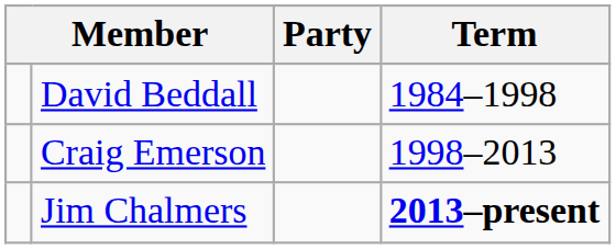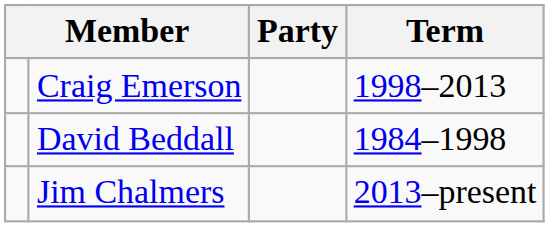rows swapped: David Beddall <-> Craig Emerson
Jim Chalmers | Term: bold -> normal
